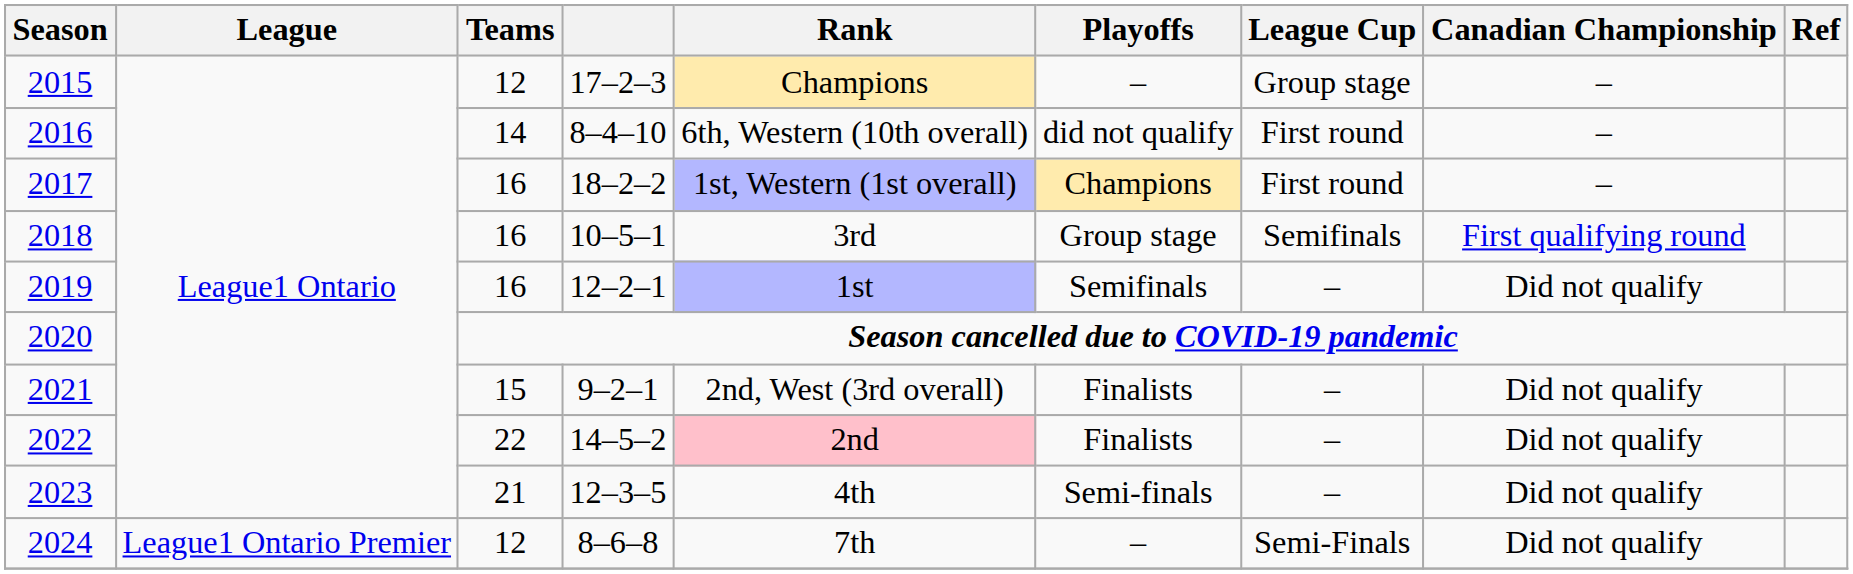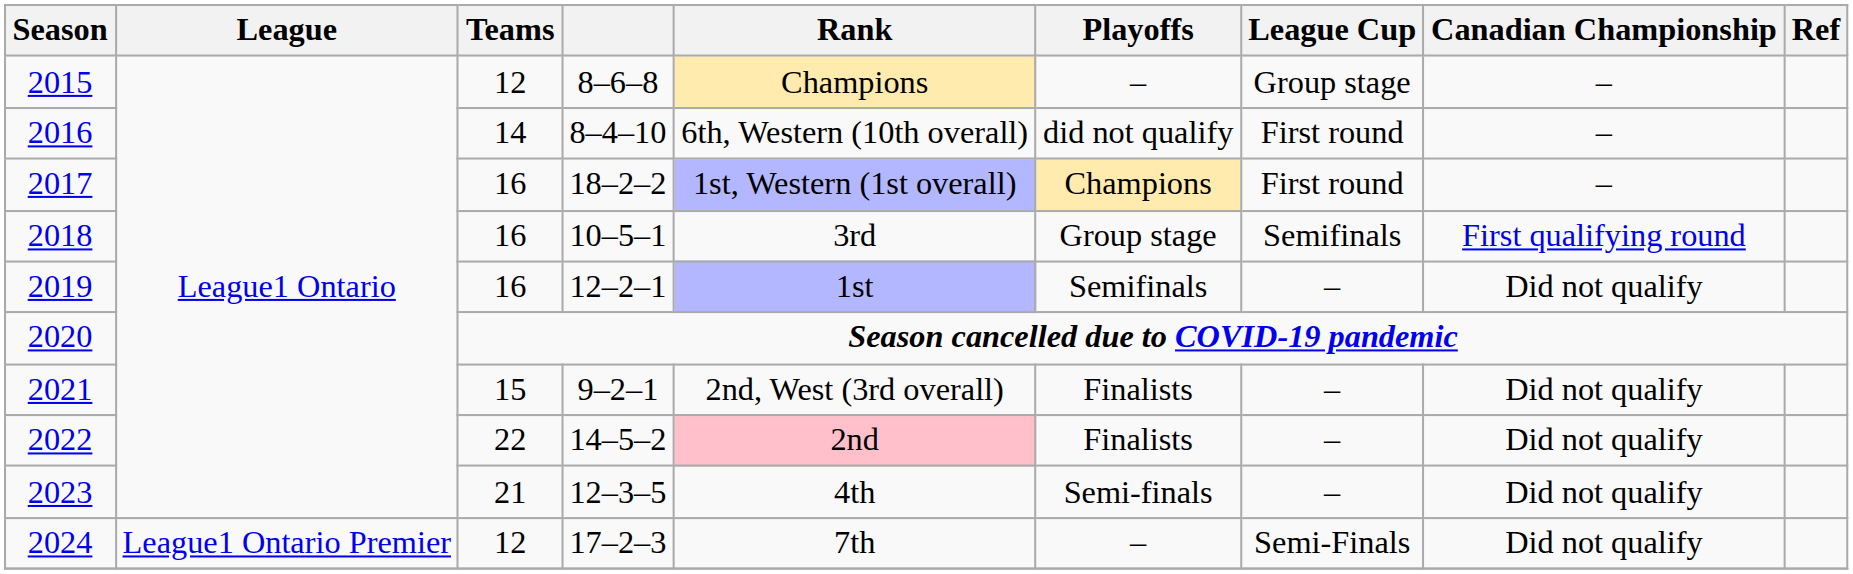2015 | column 4: 17–2–3 -> 8–6–8
2024 | column 4: 8–6–8 -> 17–2–3
